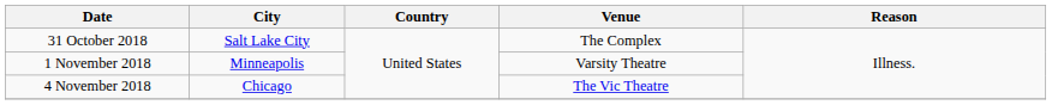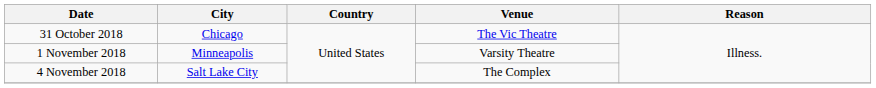31 October 2018 | City: Salt Lake City -> Chicago
31 October 2018 | Venue: The Complex -> The Vic Theatre
4 November 2018 | City: Chicago -> Salt Lake City
4 November 2018 | Venue: The Vic Theatre -> The Complex
